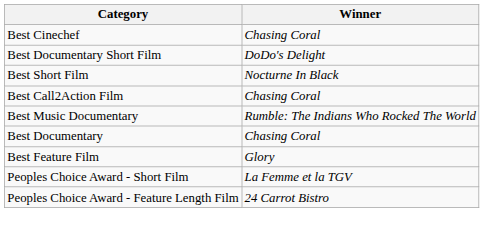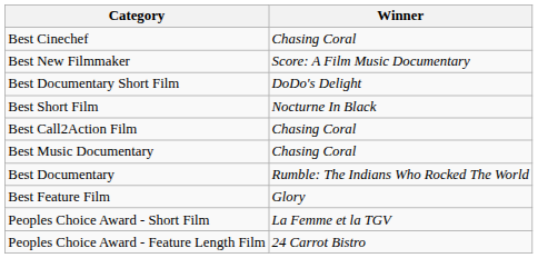+ row: Best New Filmmaker | Score: A Film Music Documentary
Best Music Documentary | Winner: Rumble: The Indians Who Rocked The World -> Chasing Coral
Best Documentary | Winner: Chasing Coral -> Rumble: The Indians Who Rocked The World
